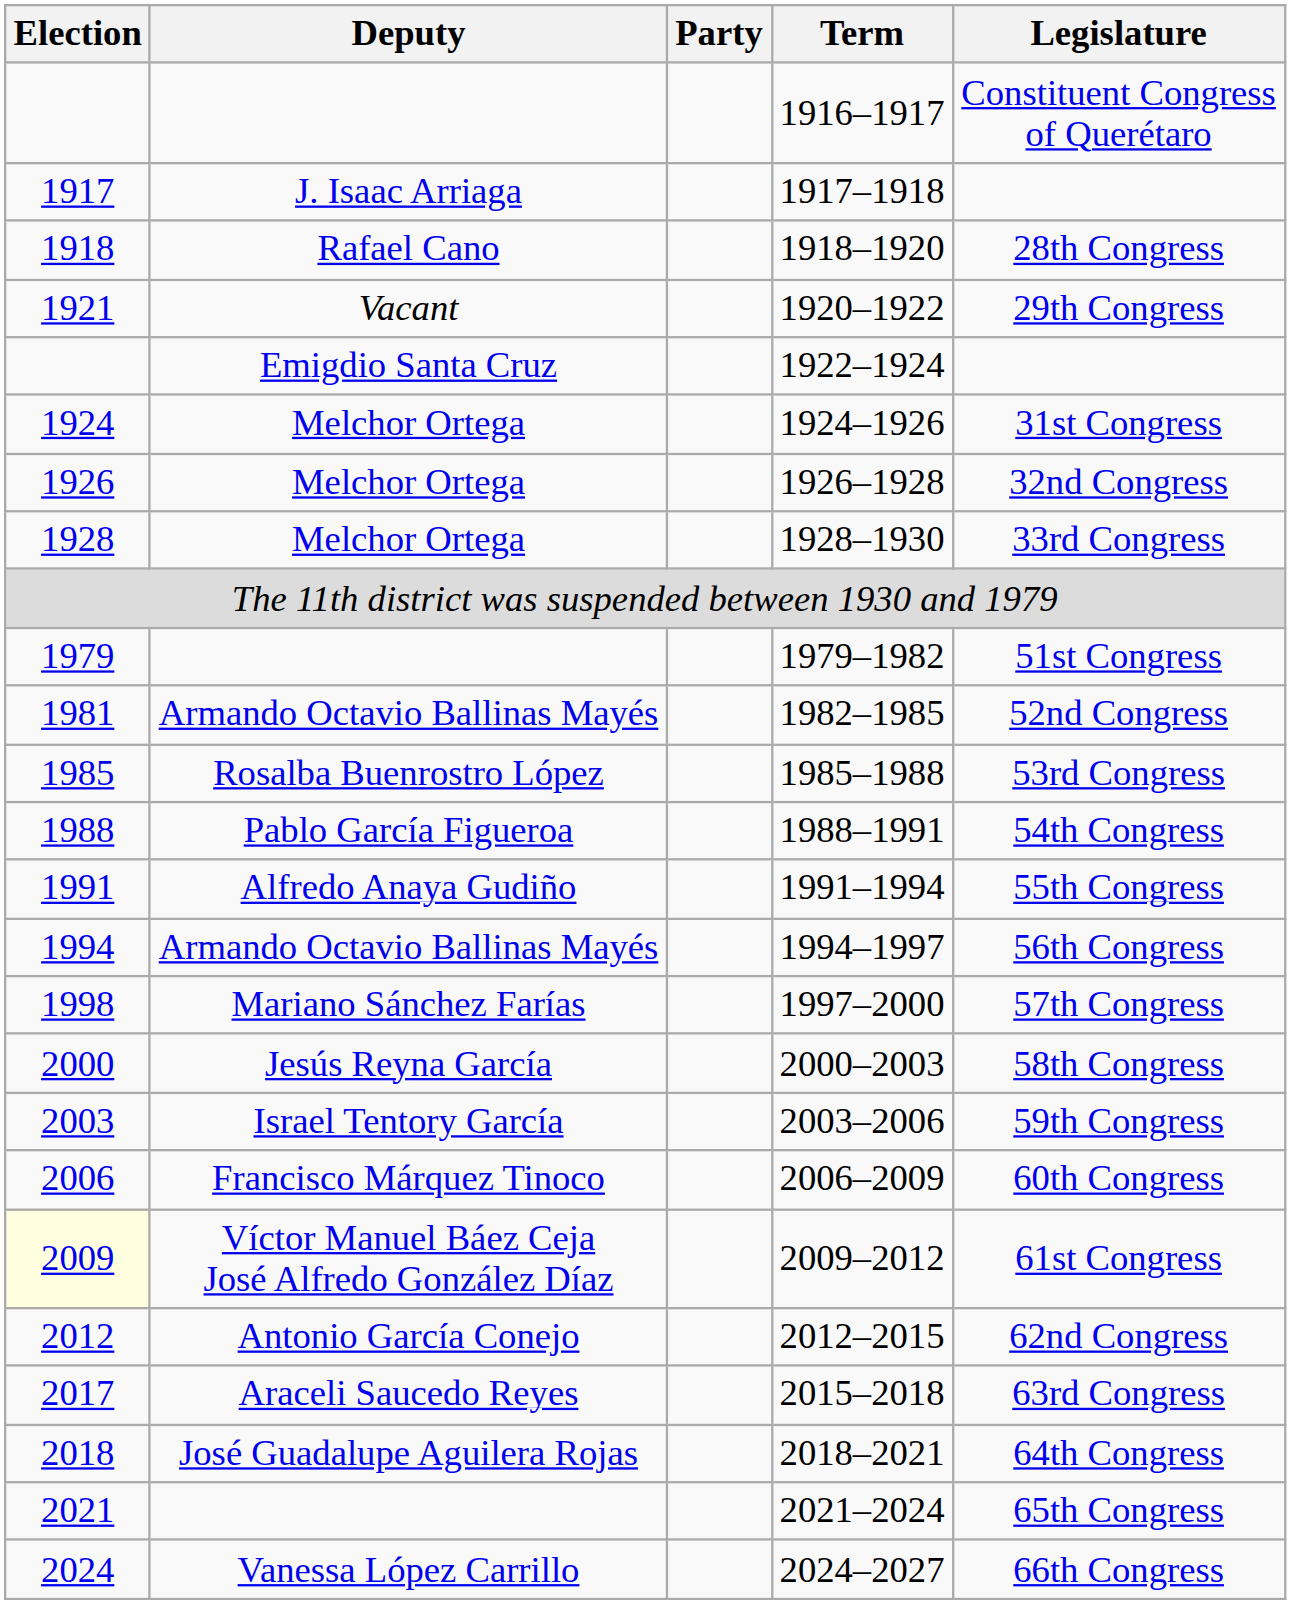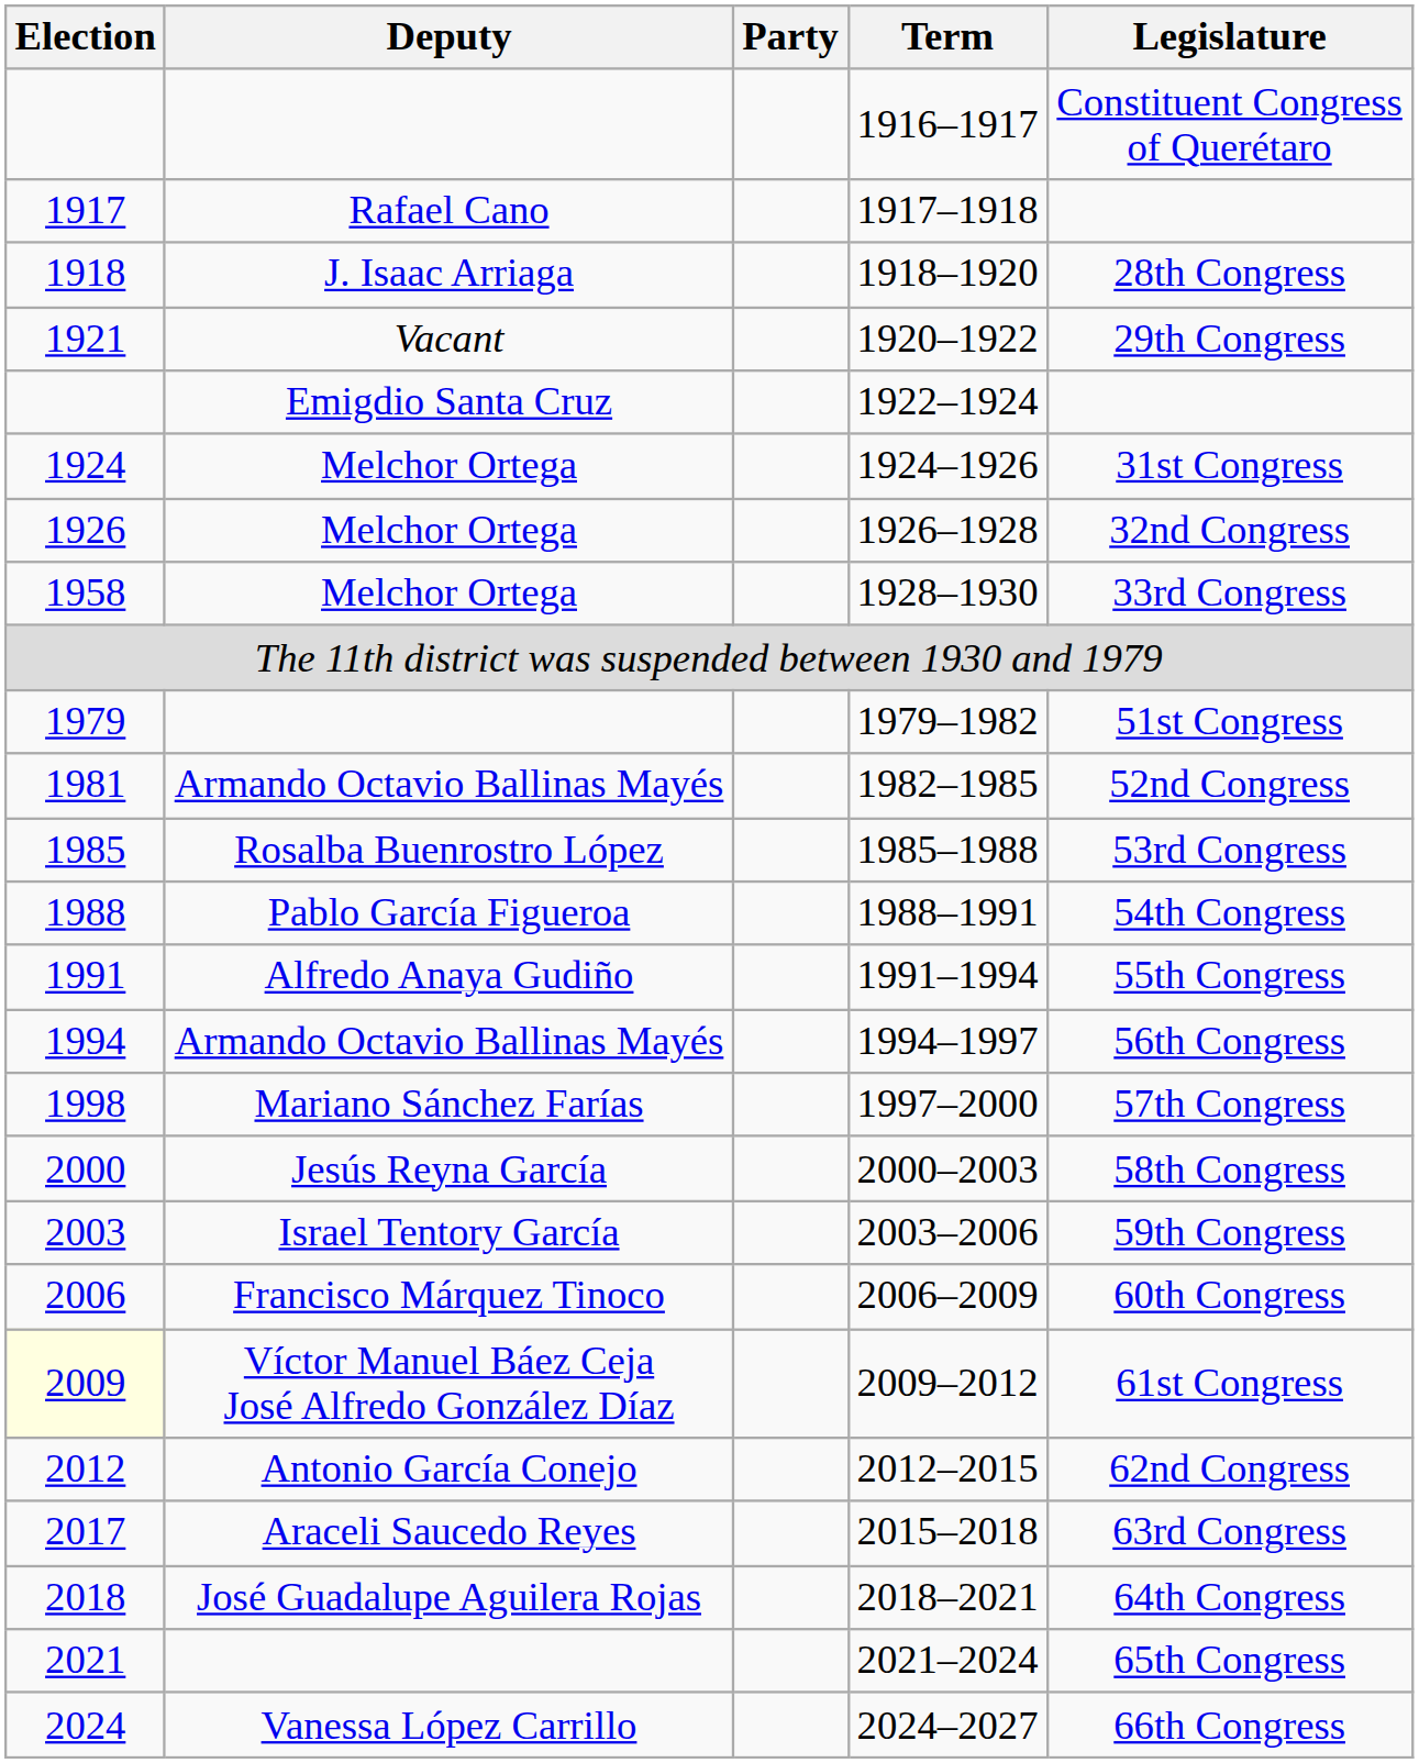1917–1918 | Deputy: J. Isaac Arriaga -> Rafael Cano
1918–1920 | Deputy: Rafael Cano -> J. Isaac Arriaga
1928–1930 | Election: 1928 -> 1958
